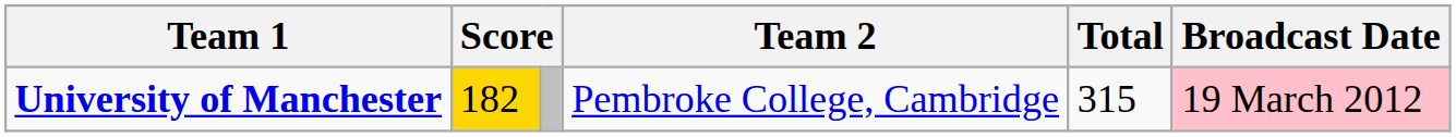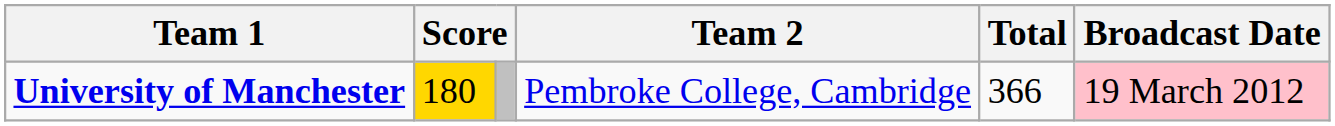University of Manchester | column 2: 182 -> 180
University of Manchester | Total: 315 -> 366
